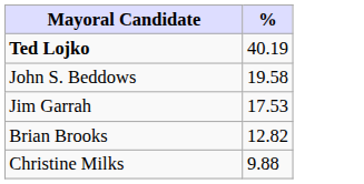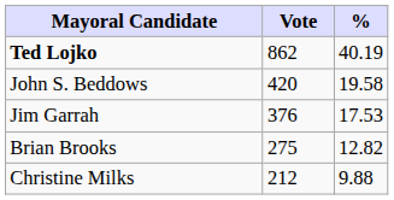+ column: Vote | 862 | 420 | 376 | 275 | 212
